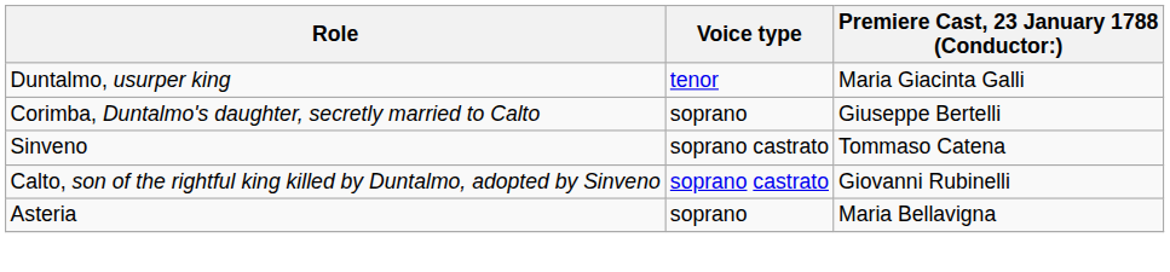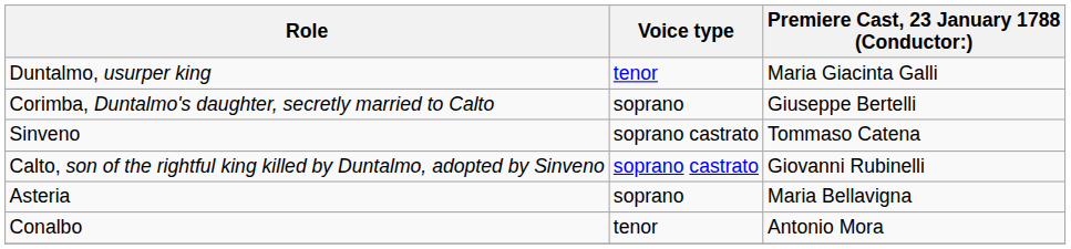+ row: Conalbo | tenor | Antonio Mora
